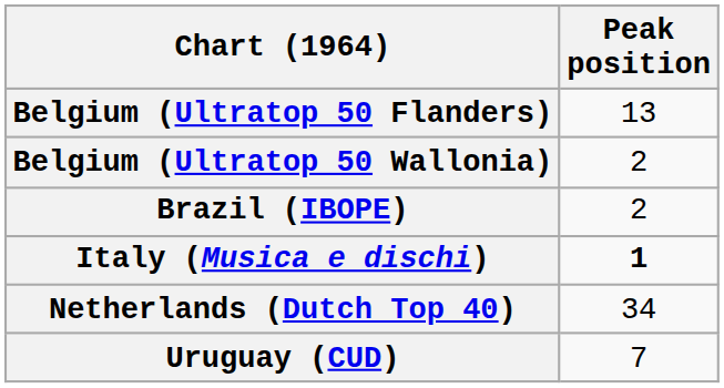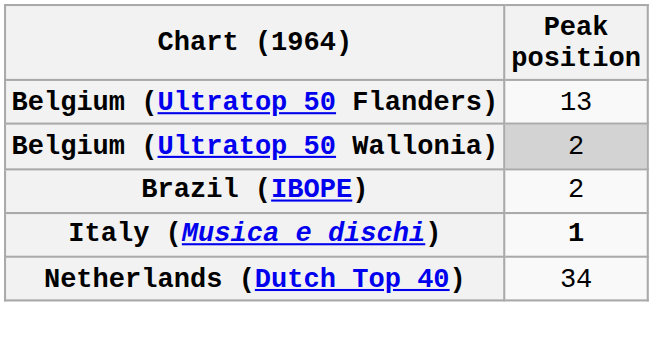Belgium (Ultratop 50 Wallonia) | Peak position: no background -> lightgrey background
- row: Uruguay (CUD) | 7
